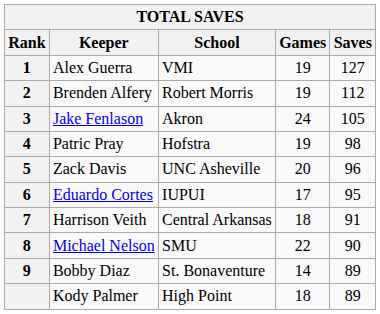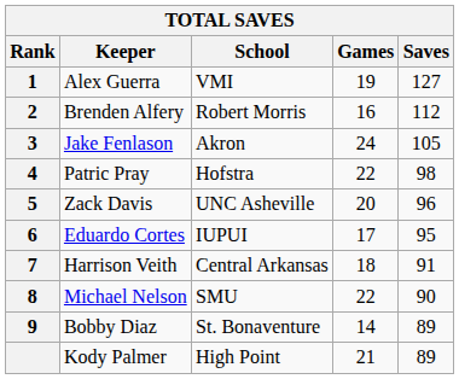Brenden Alfery | Games: 19 -> 16
Patric Pray | Games: 19 -> 22
Kody Palmer | Games: 18 -> 21
